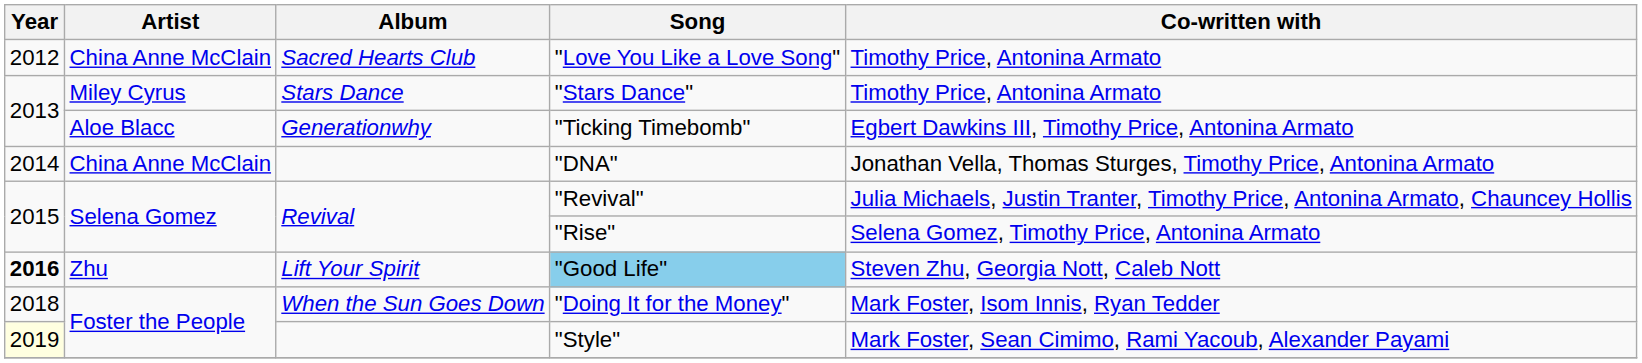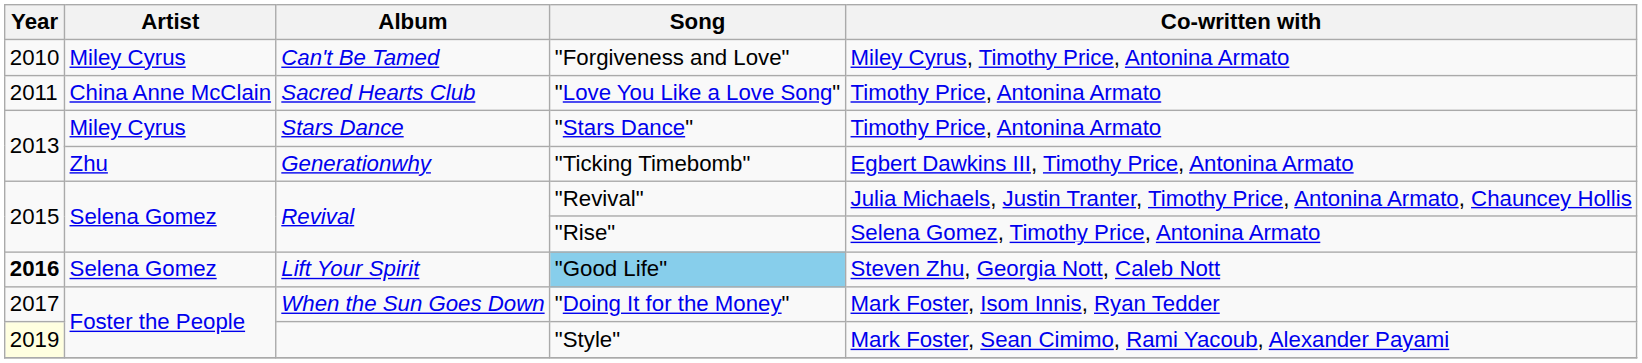+ row: 2010 | Miley Cyrus | Can't Be Tamed | "Forgiveness and Love" | Miley Cyrus, Timothy Price, Antonina Armato
"Love You Like a Love Song" | Year: 2012 -> 2011
"Ticking Timebomb" | Artist: Aloe Blacc -> Zhu
- row: 2014 | China Anne McClain | "DNA" | Jonathan Vella, Thomas Sturges, Timothy Price, Antonina Armato
"Good Life" | Artist: Zhu -> Selena Gomez
"Doing It for the Money" | Year: 2018 -> 2017
